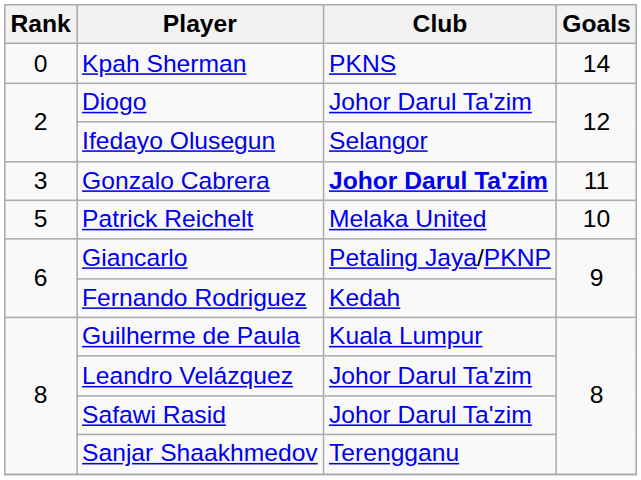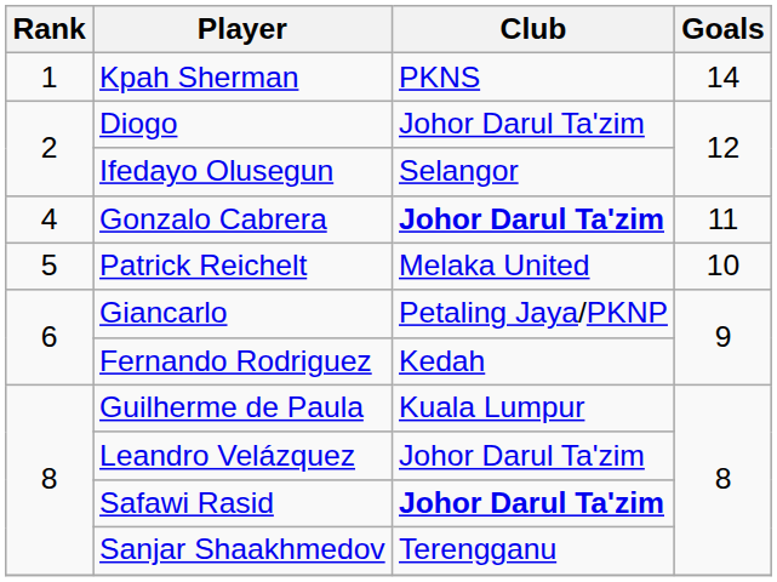Kpah Sherman | Rank: 0 -> 1
Gonzalo Cabrera | Rank: 3 -> 4
Safawi Rasid | Club: normal -> bold
